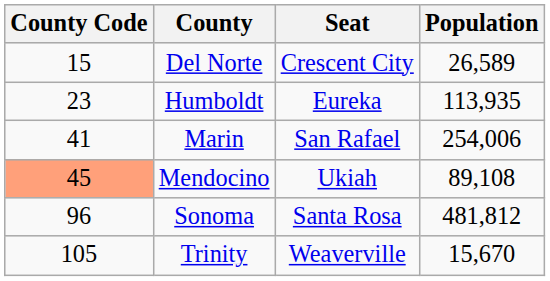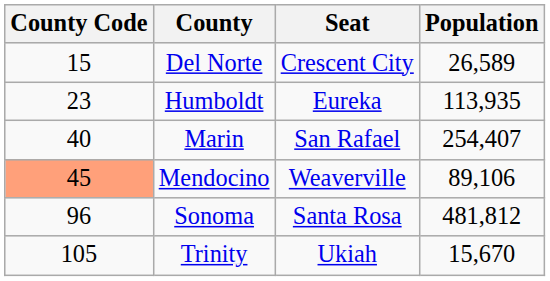Marin | County Code: 41 -> 40
Marin | Population: 254,006 -> 254,407
Mendocino | Seat: Ukiah -> Weaverville
Mendocino | Population: 89,108 -> 89,106
Trinity | Seat: Weaverville -> Ukiah
